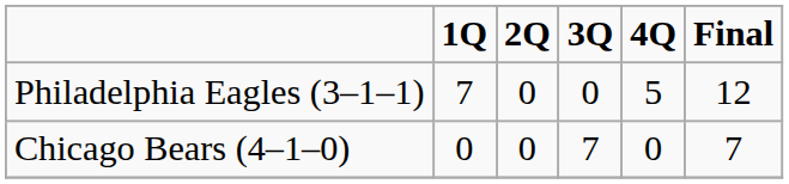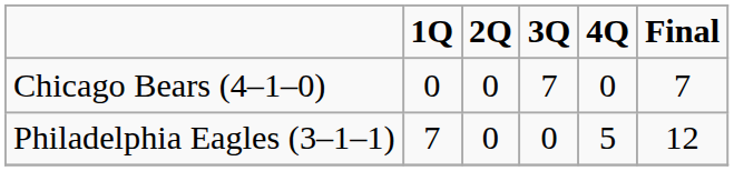rows swapped: Chicago Bears (4–1–0) <-> Philadelphia Eagles (3–1–1)
